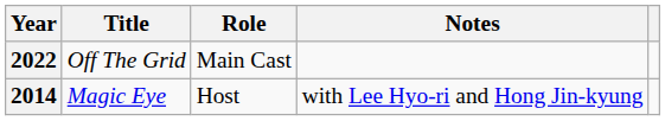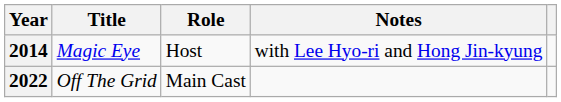rows swapped: 2014 <-> 2022
